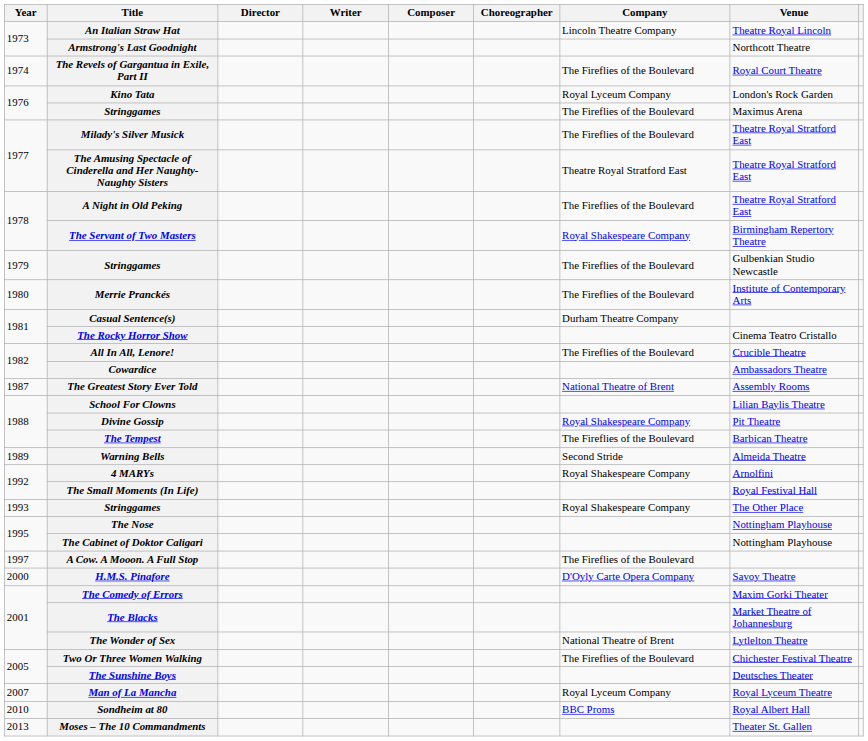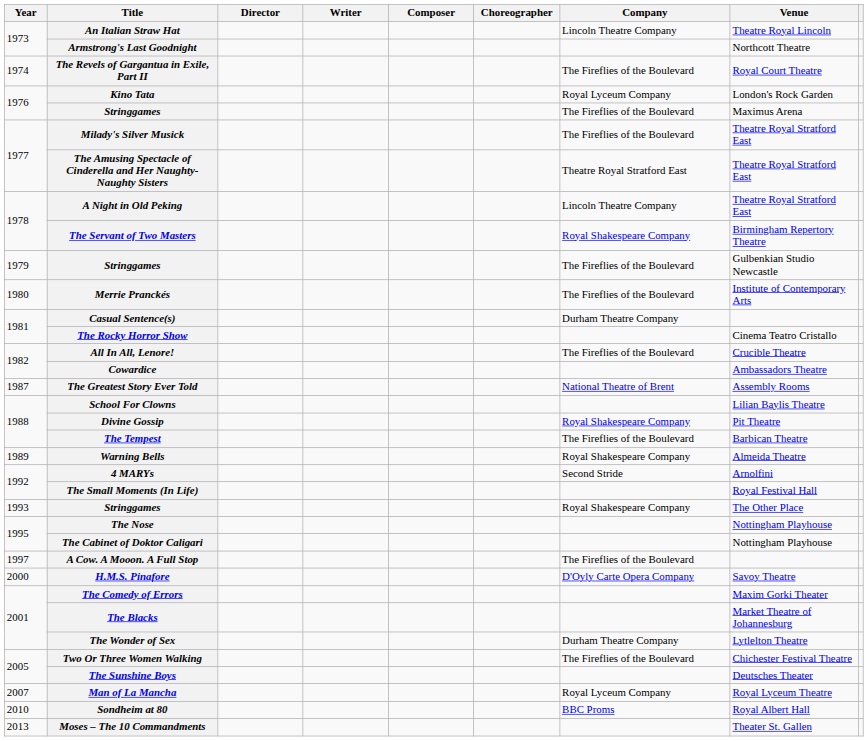A Night in Old Peking | Company: The Fireflies of the Boulevard -> Lincoln Theatre Company
Warning Bells | Company: Second Stride -> Royal Shakespeare Company
4 MARYs | Company: Royal Shakespeare Company -> Second Stride
The Wonder of Sex | Company: National Theatre of Brent -> Durham Theatre Company
